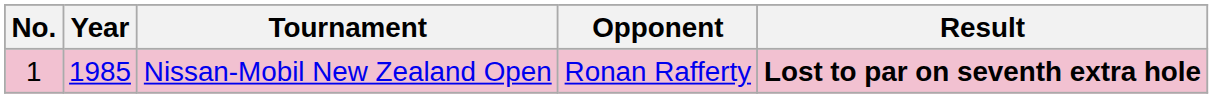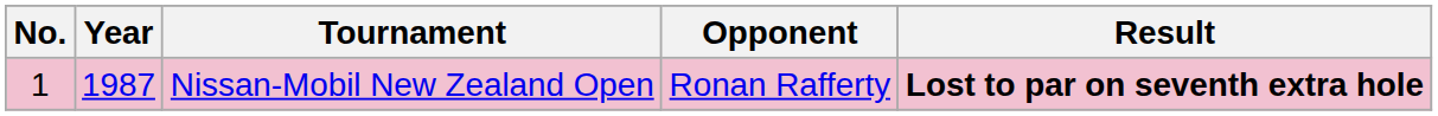Nissan-Mobil New Zealand Open | Year: 1985 -> 1987
